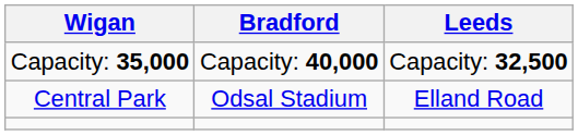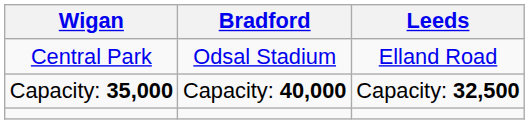rows swapped: Central Park <-> Capacity: 35,000
